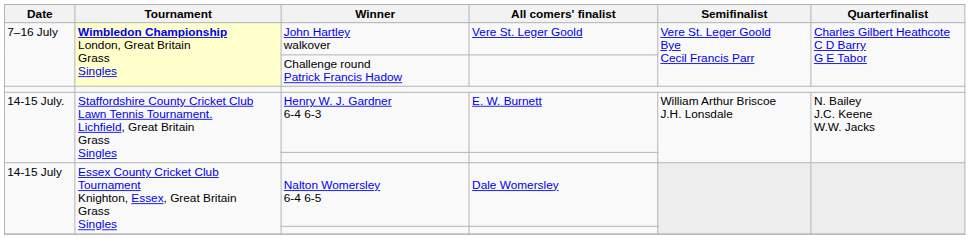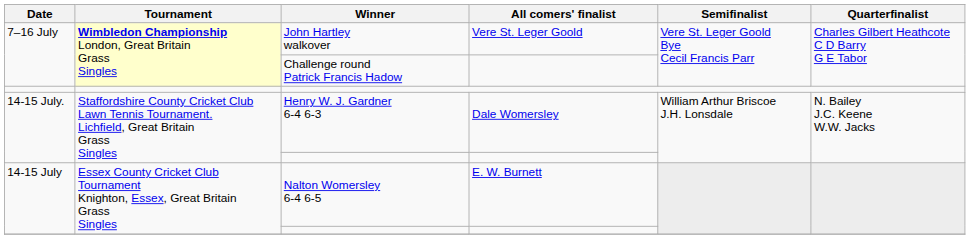Henry W. J. Gardner 6-4 6-3 | All comers' finalist: E. W. Burnett -> Dale Womersley
Nalton Womersley 6-4 6-5 | All comers' finalist: Dale Womersley -> E. W. Burnett
